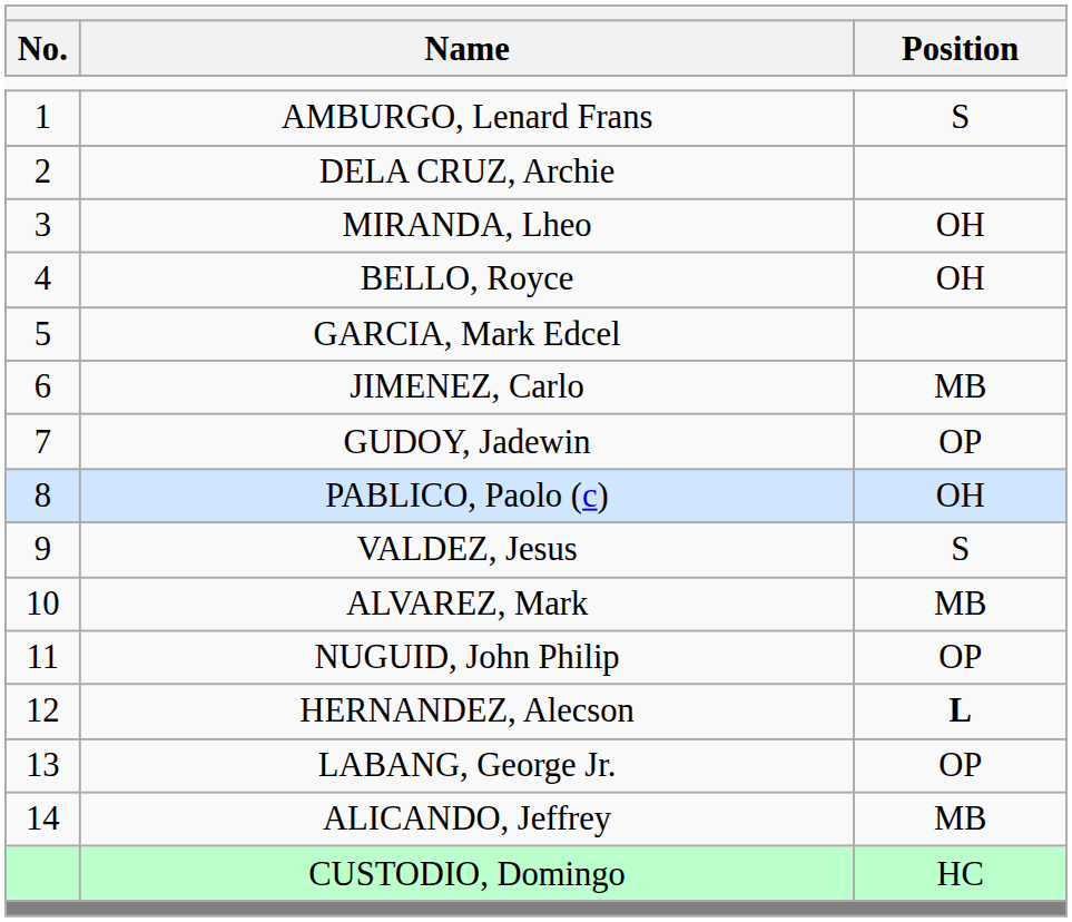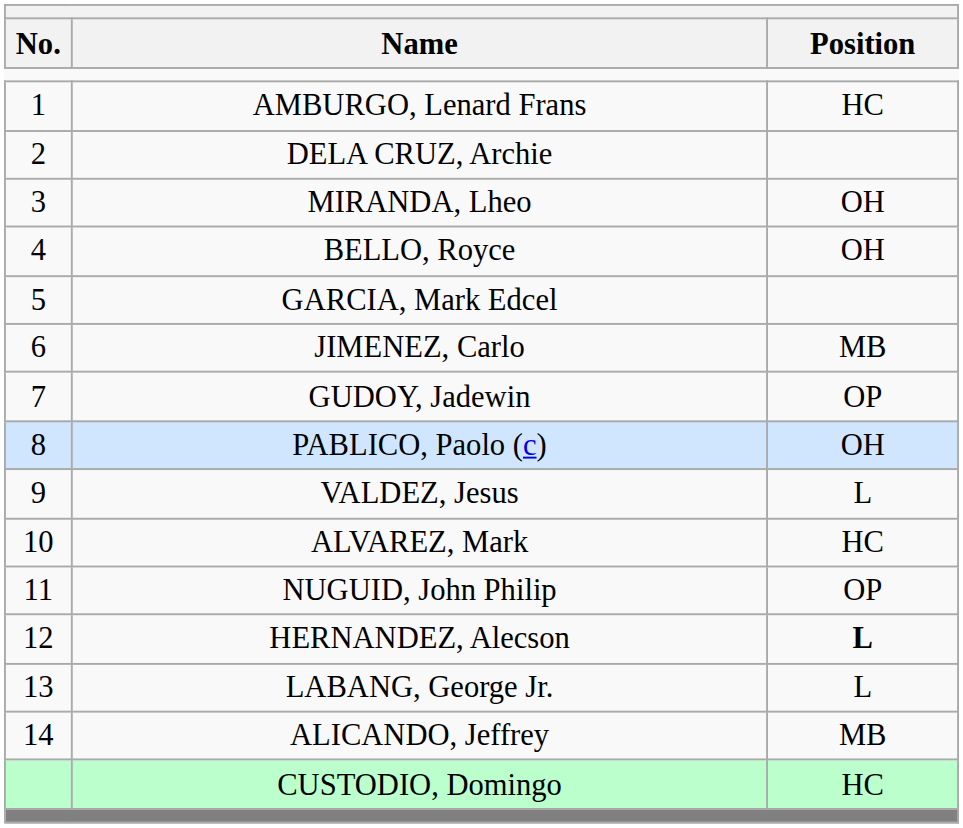AMBURGO, Lenard Frans | Position: S -> HC
VALDEZ, Jesus | Position: S -> L
ALVAREZ, Mark | Position: MB -> HC
LABANG, George Jr. | Position: OP -> L
